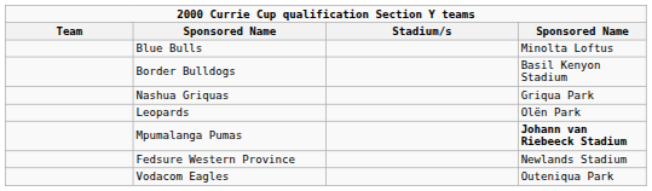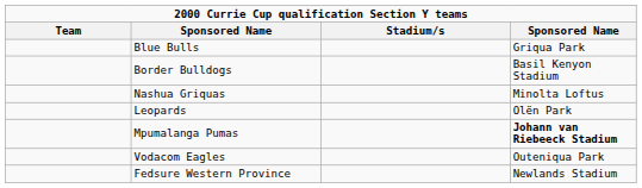Blue Bulls | column 4: Minolta Loftus -> Griqua Park
Nashua Griquas | column 4: Griqua Park -> Minolta Loftus
rows swapped: Vodacom Eagles <-> Fedsure Western Province
